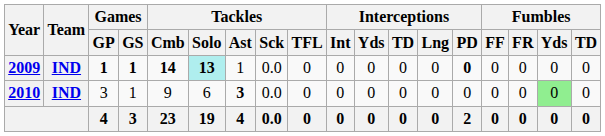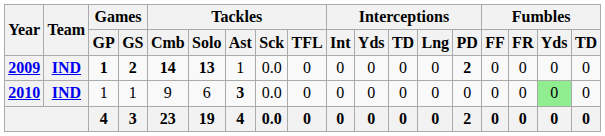2009 | Games / GS: 1 -> 2
2009 | Tackles / Solo: paleturquoise background -> no background
2009 | Interceptions / PD: 0 -> 2
2010 | Games / GP: 3 -> 1
